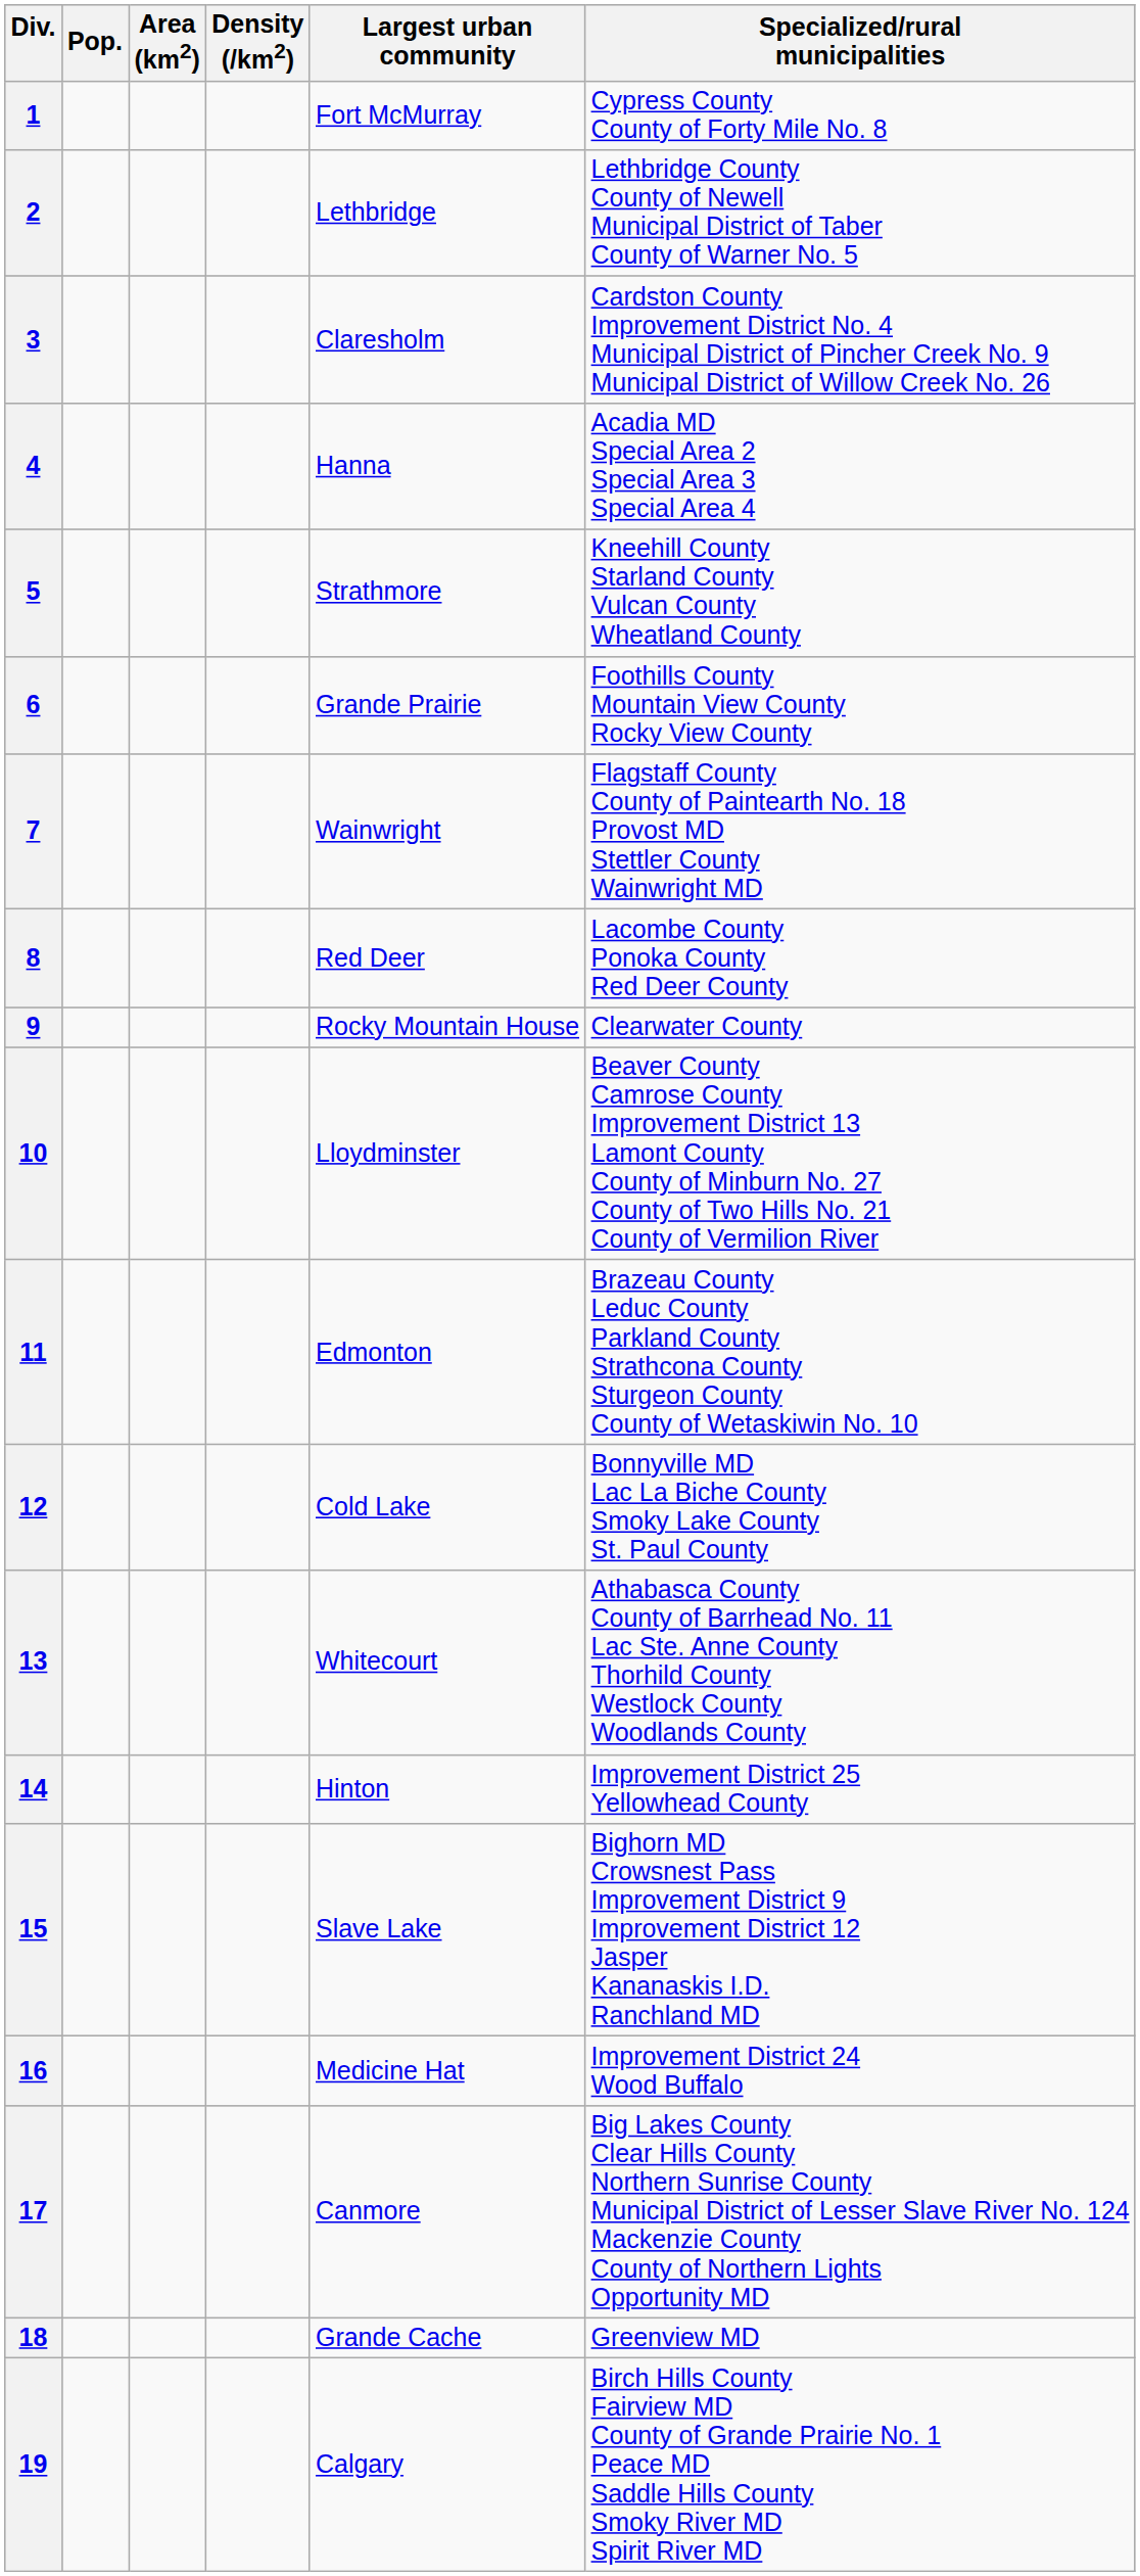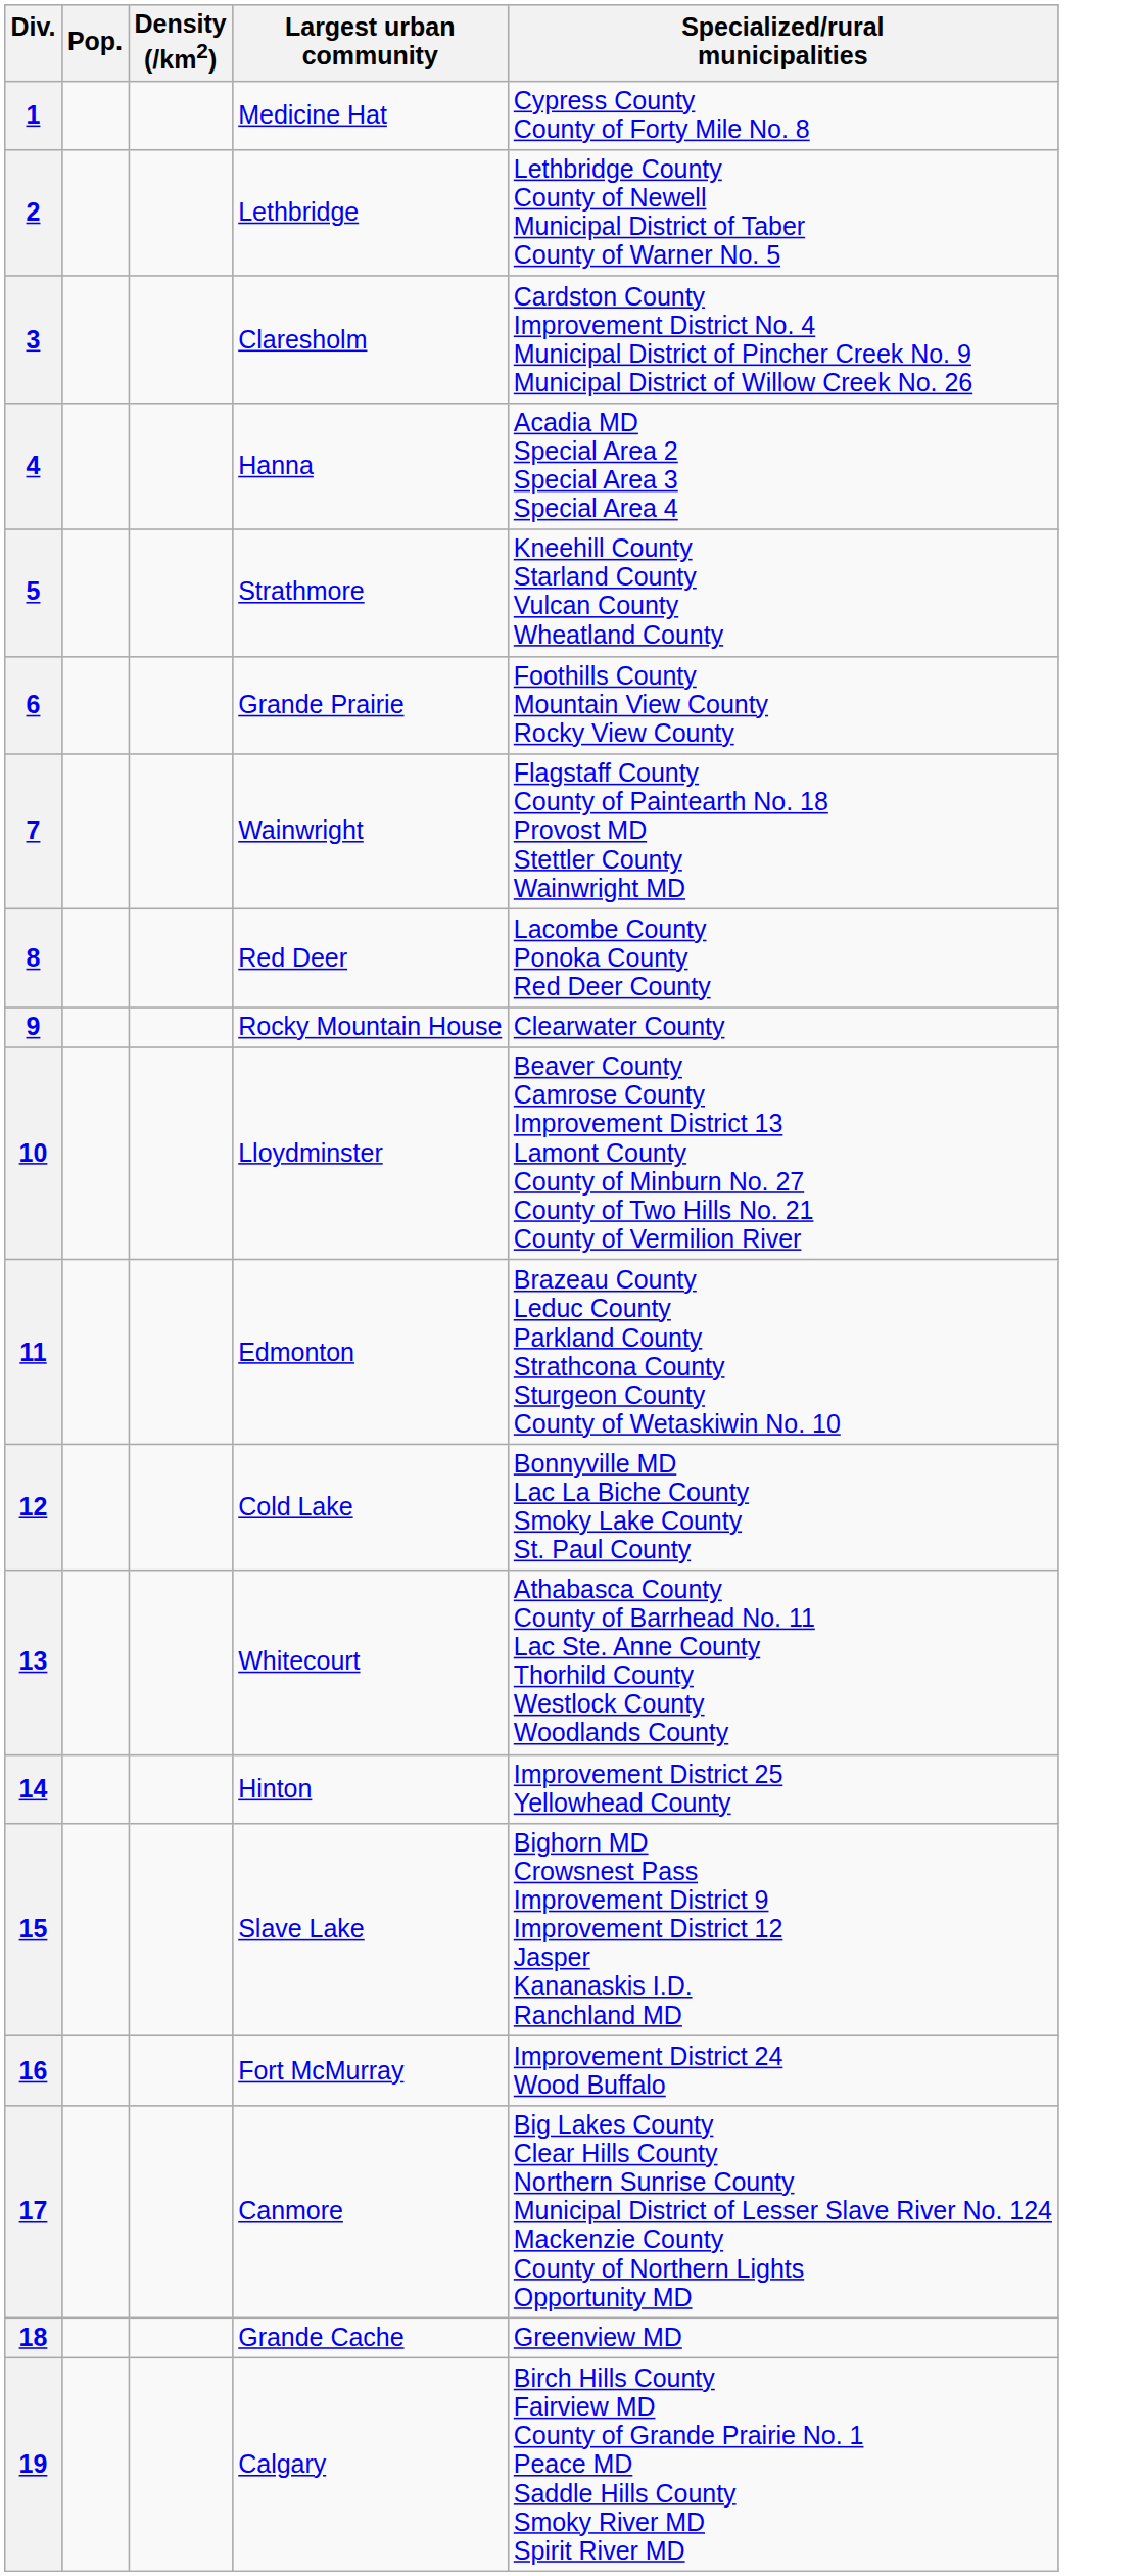- column: Area (km2)
1 | Largest urban community: Fort McMurray -> Medicine Hat
16 | Largest urban community: Medicine Hat -> Fort McMurray
